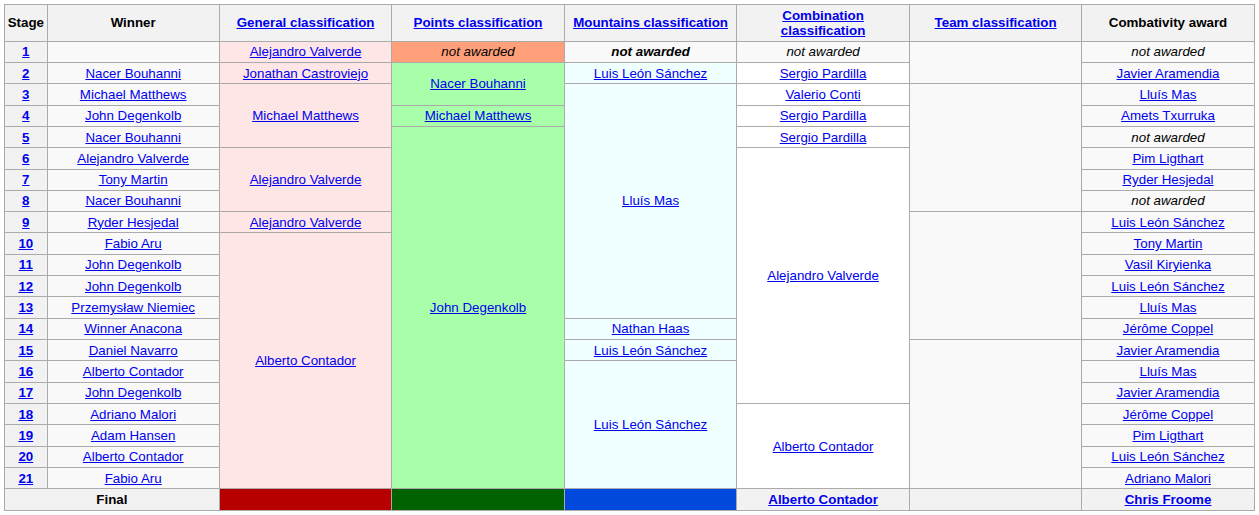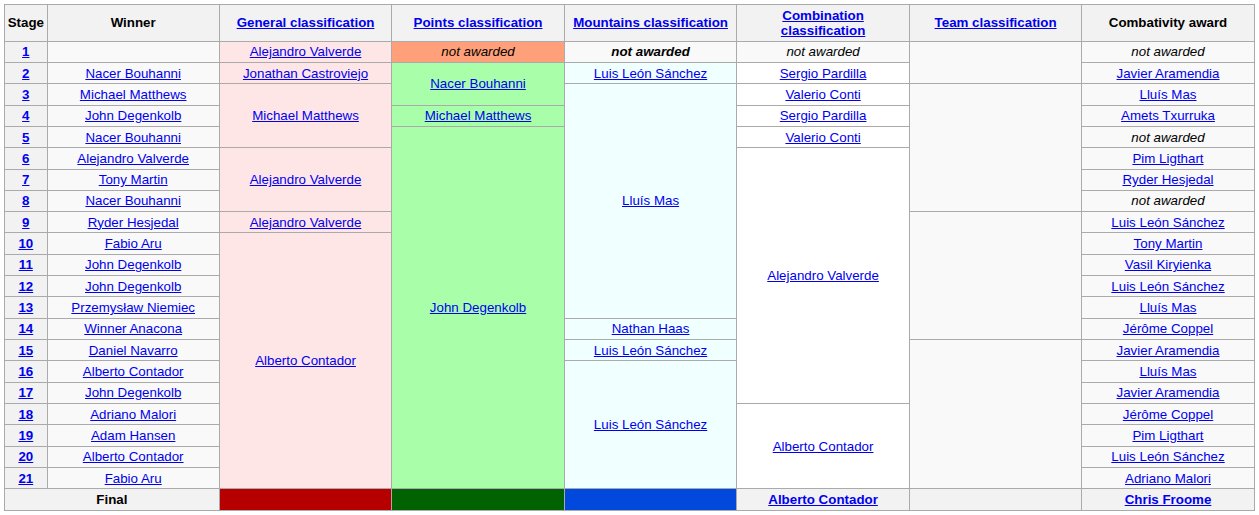5 | Combination classification: Sergio Pardilla -> Valerio Conti
